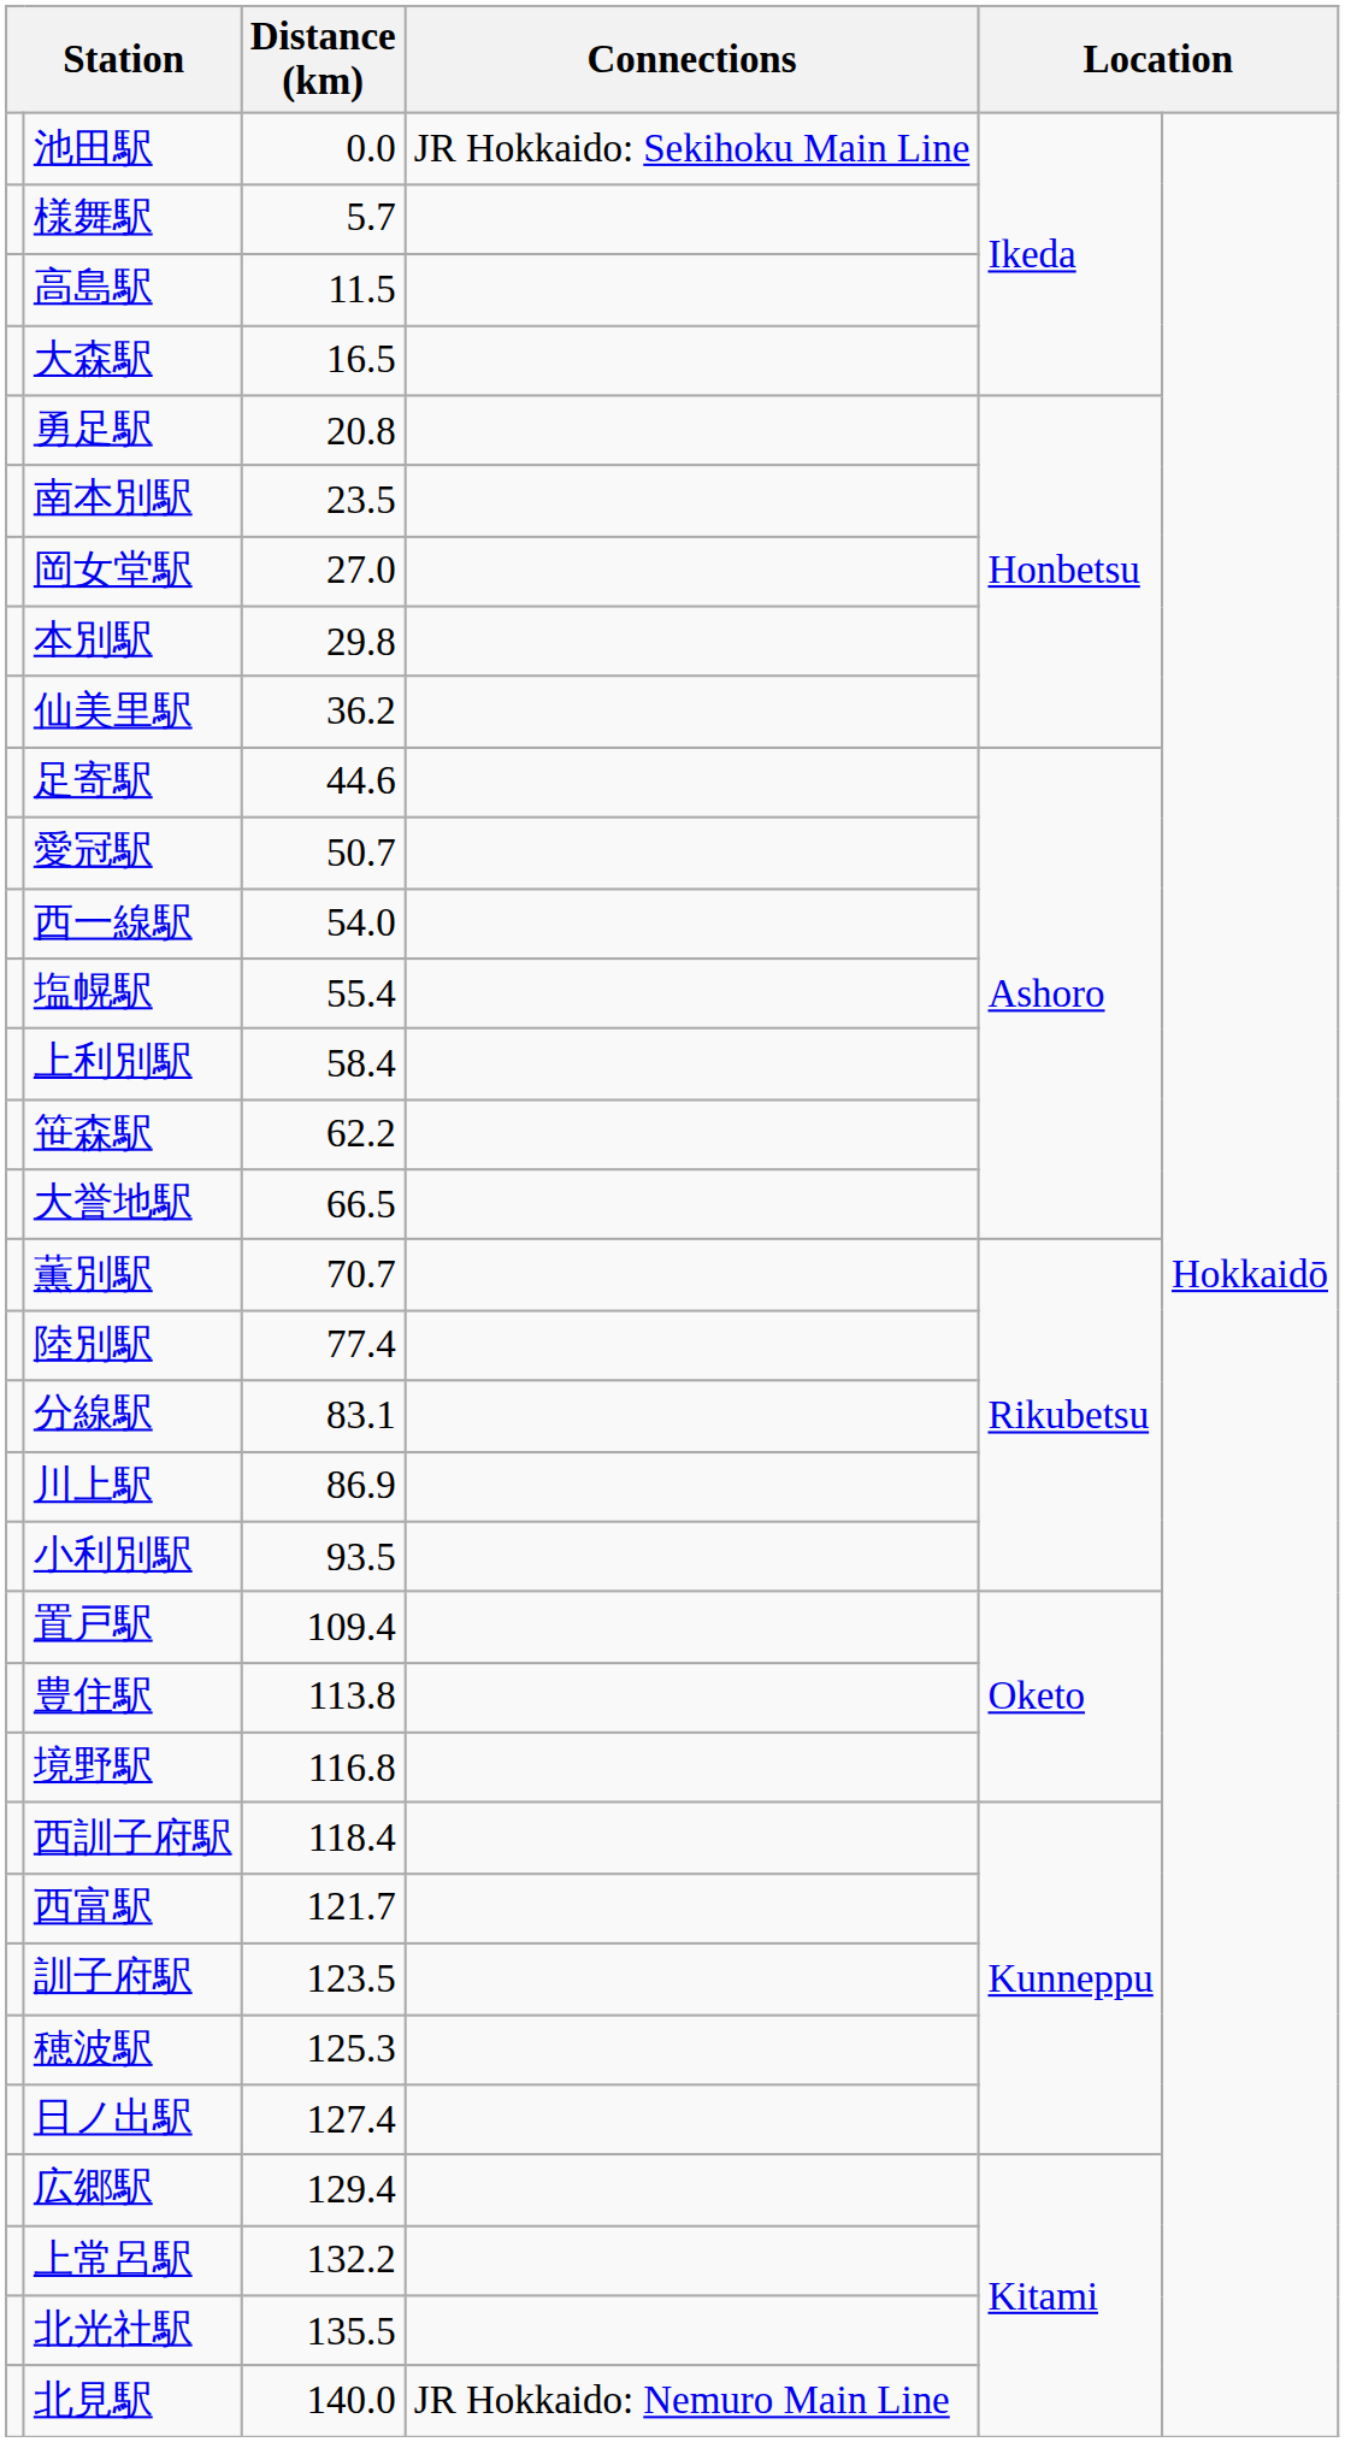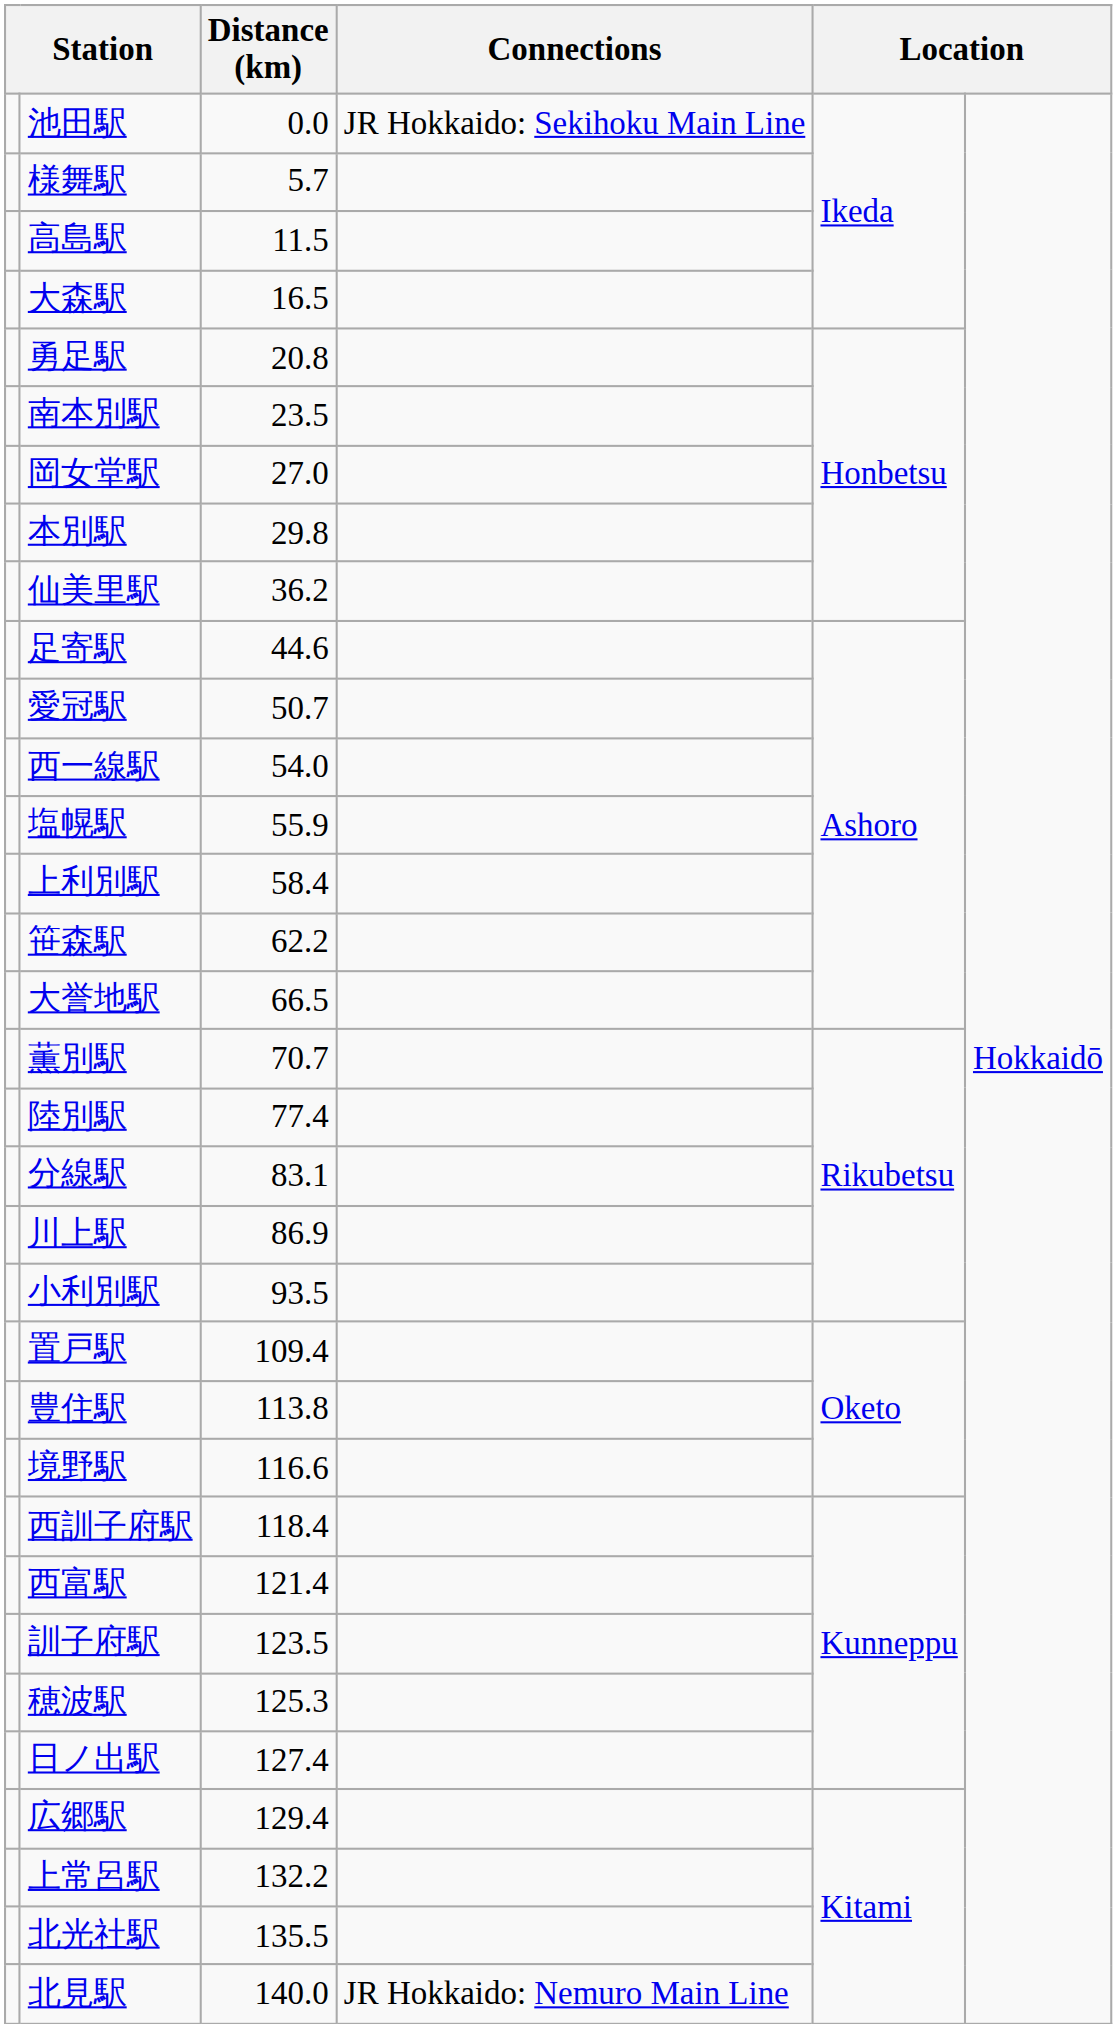塩幌駅 | Distance (km): 55.4 -> 55.9
境野駅 | Distance (km): 116.8 -> 116.6
西富駅 | Distance (km): 121.7 -> 121.4
